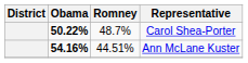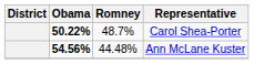Ann McLane Kuster | Obama: 54.16% -> 54.56%
Ann McLane Kuster | Romney: 44.51% -> 44.48%
